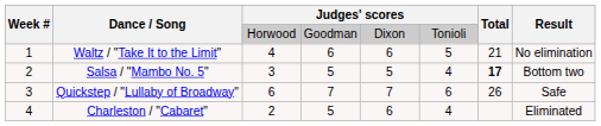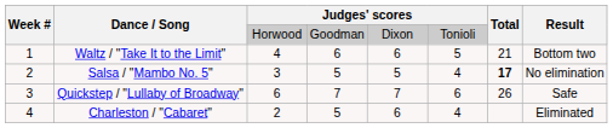Waltz / "Take It to the Limit" | Result: No elimination -> Bottom two
Salsa / "Mambo No. 5" | Result: Bottom two -> No elimination
